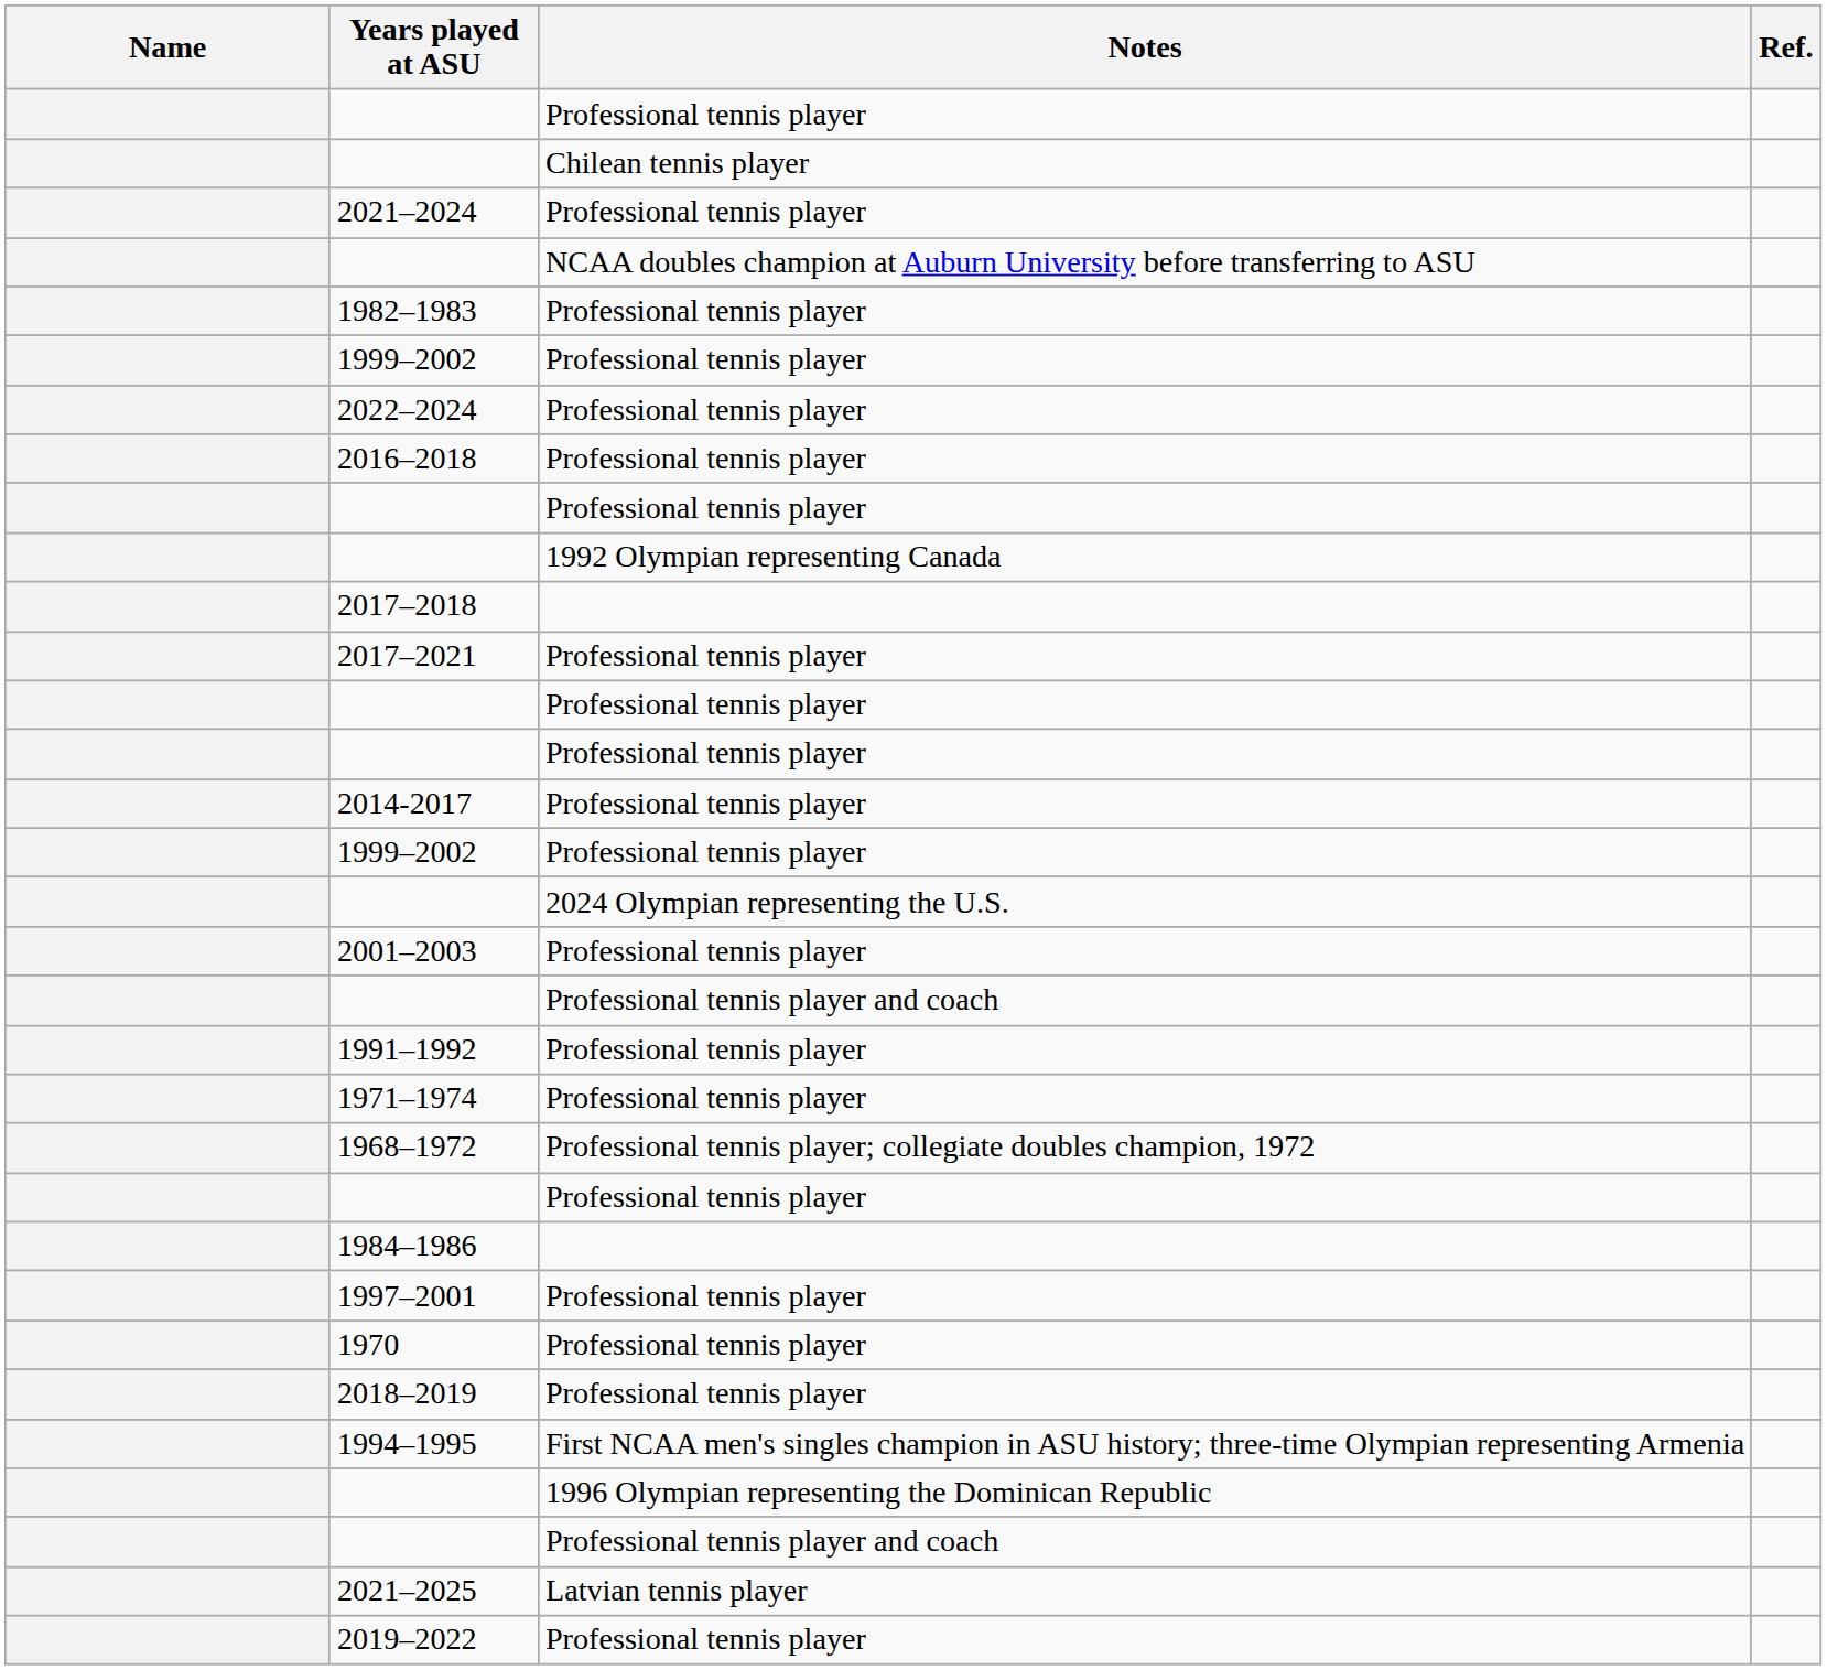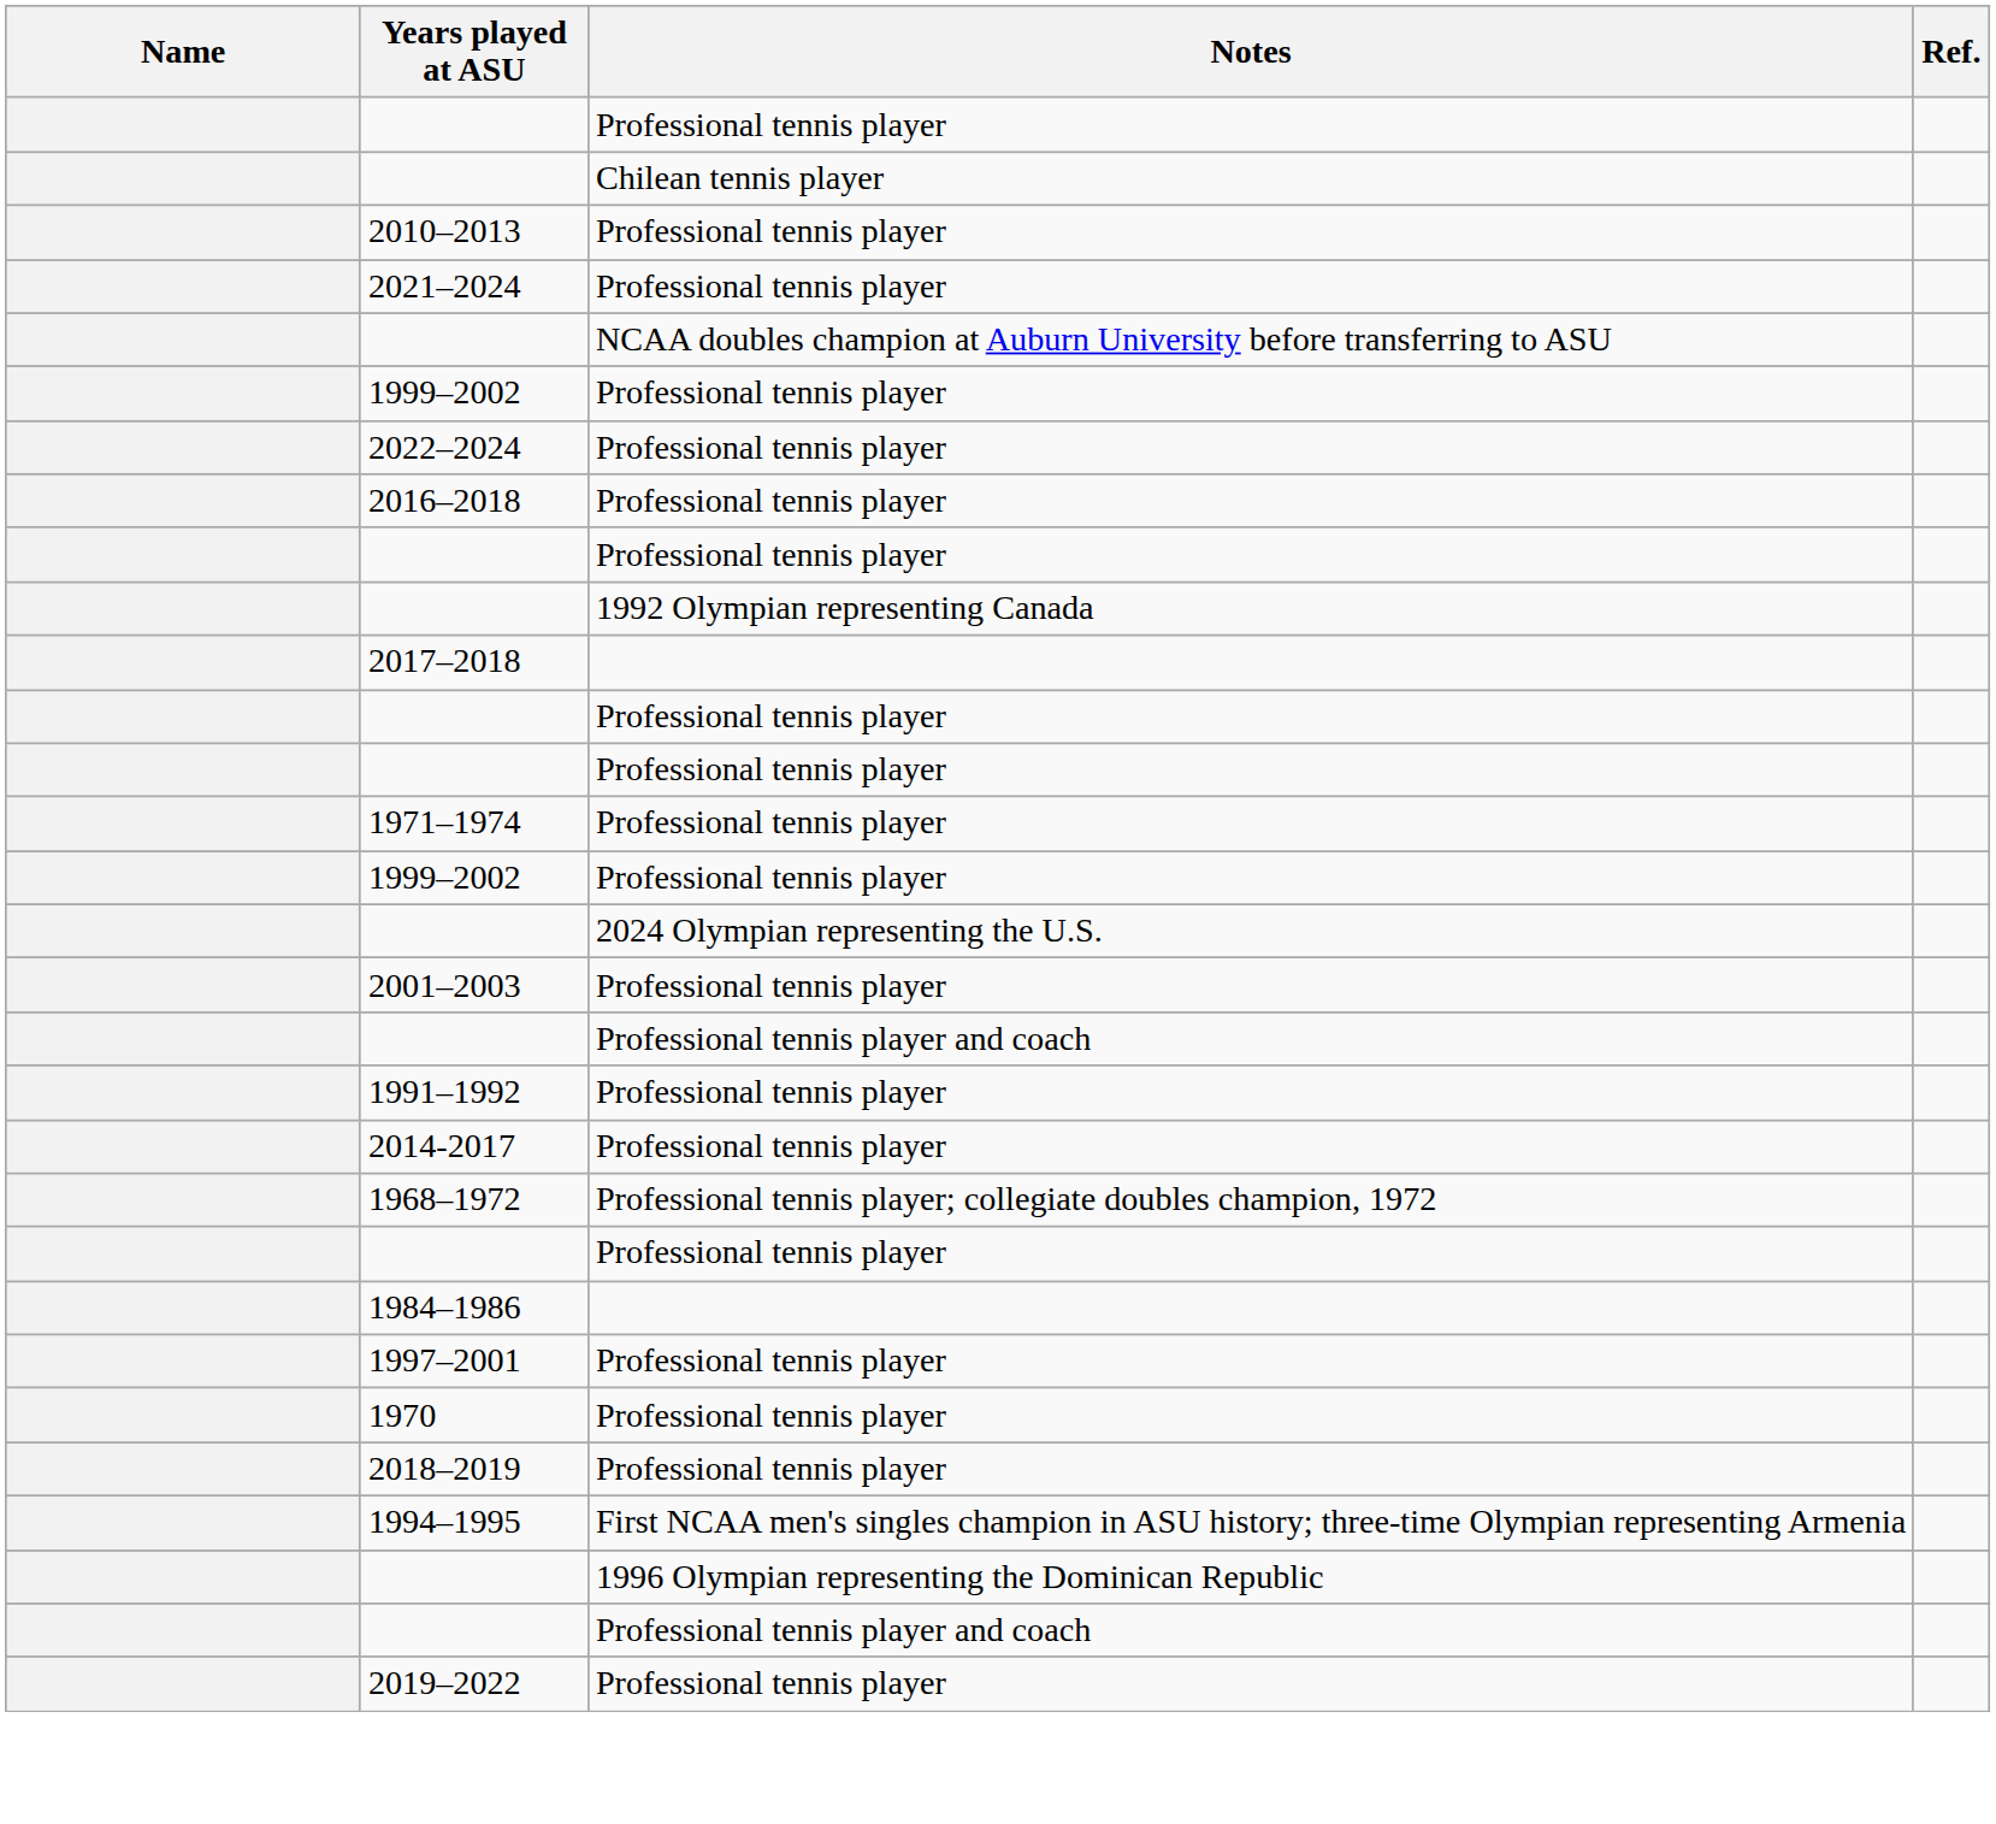+ row: 2010–2013 | Professional tennis player
- row: 1982–1983 | Professional tennis player
- row: 2017–2021 | Professional tennis player
rows swapped: 1971–1974 <-> 2014-2017
- row: 2021–2025 | Latvian tennis player
